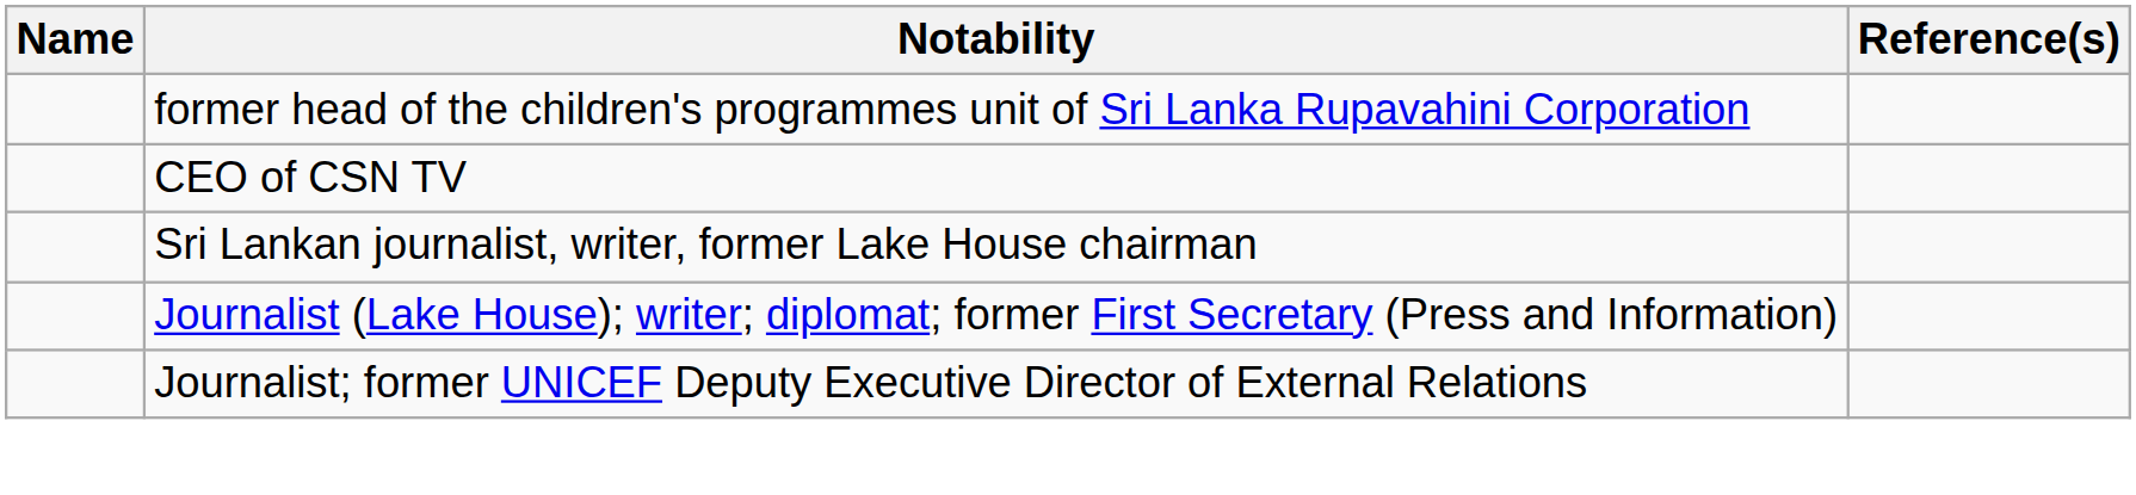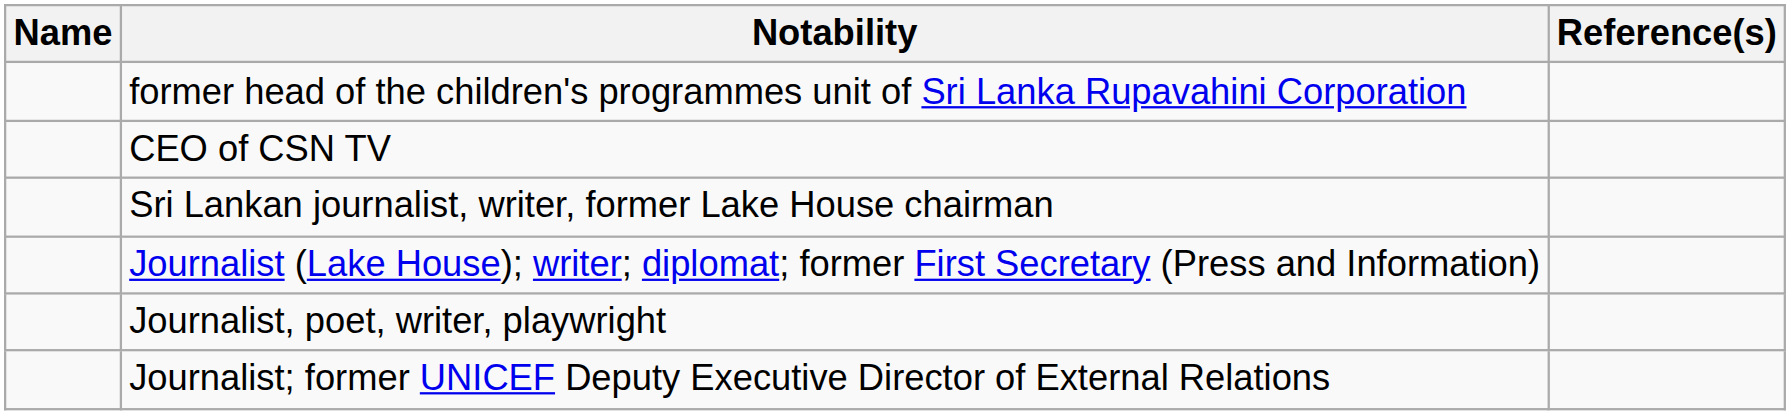+ row: Journalist, poet, writer, playwright
